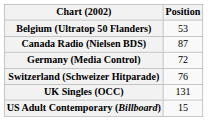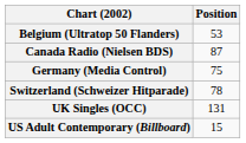Germany (Media Control) | Position: 72 -> 75
Switzerland (Schweizer Hitparade) | Position: 76 -> 78
